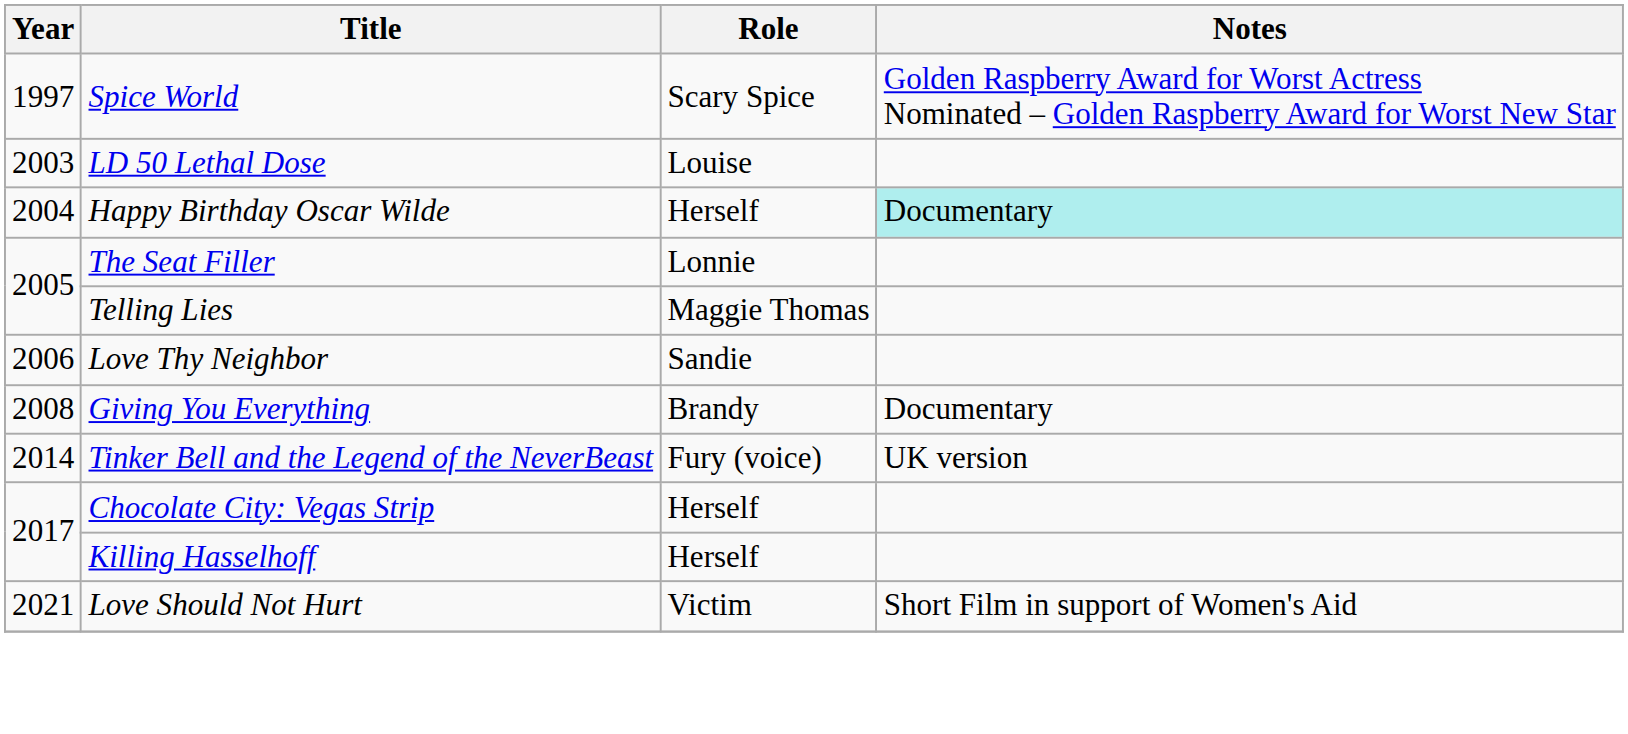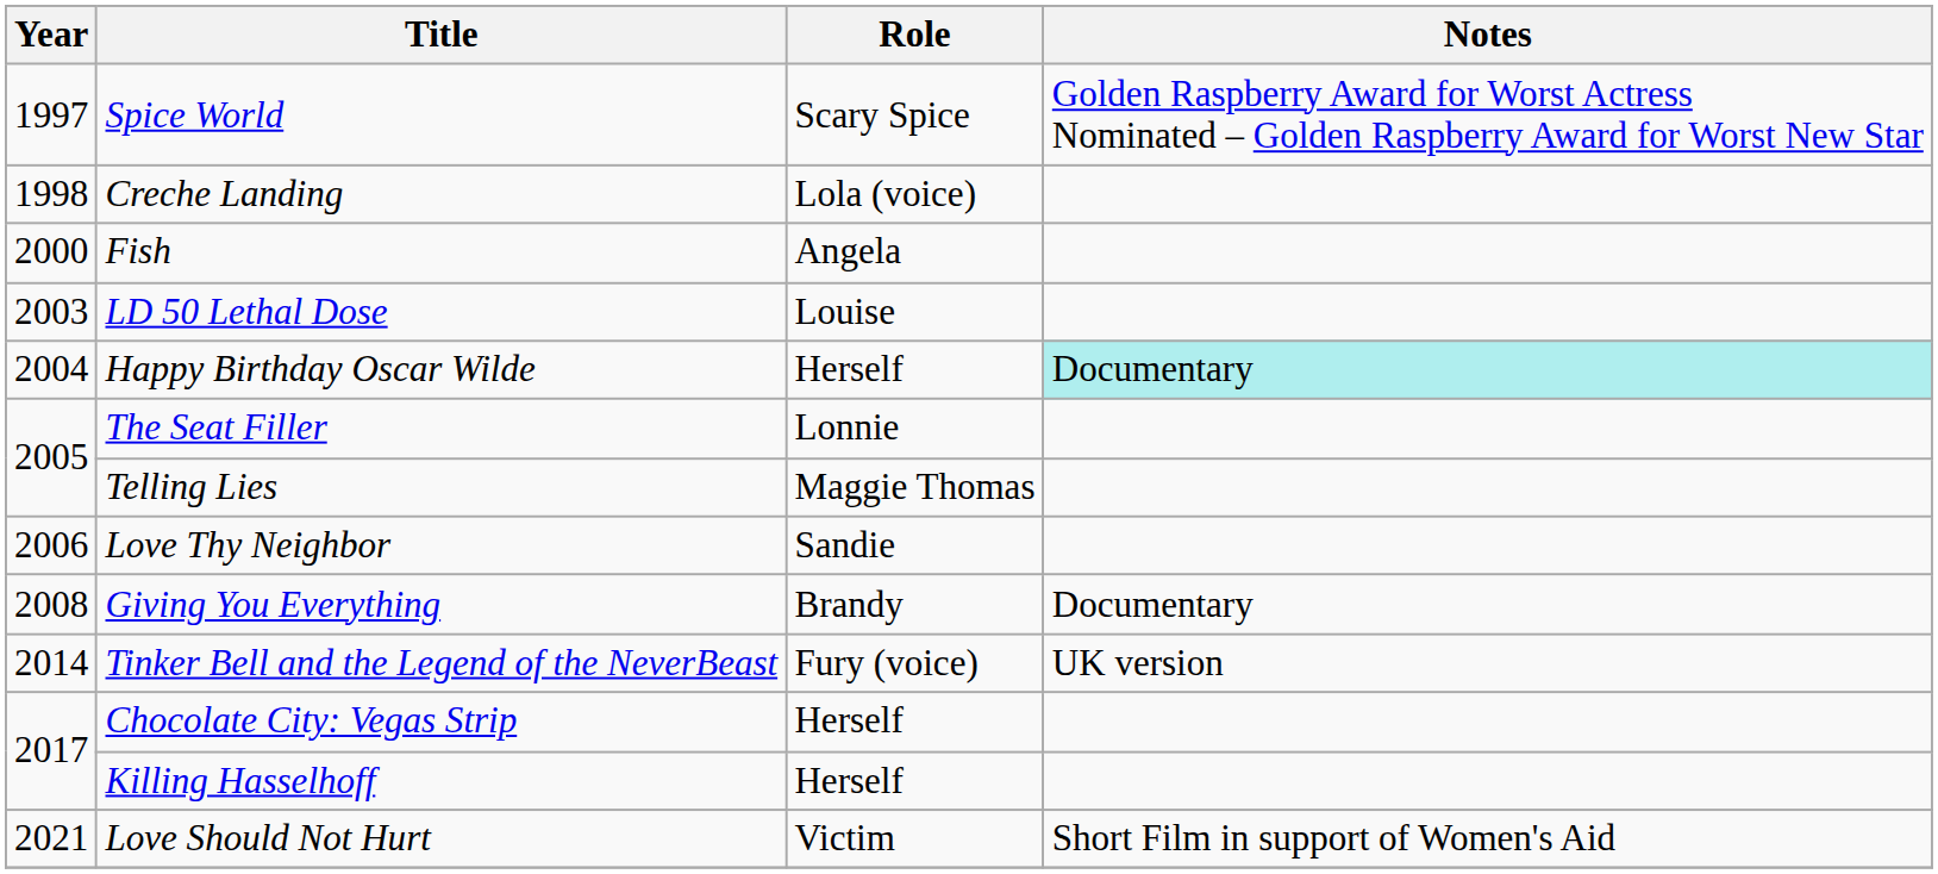+ row: 1998 | Creche Landing | Lola (voice)
+ row: 2000 | Fish | Angela
